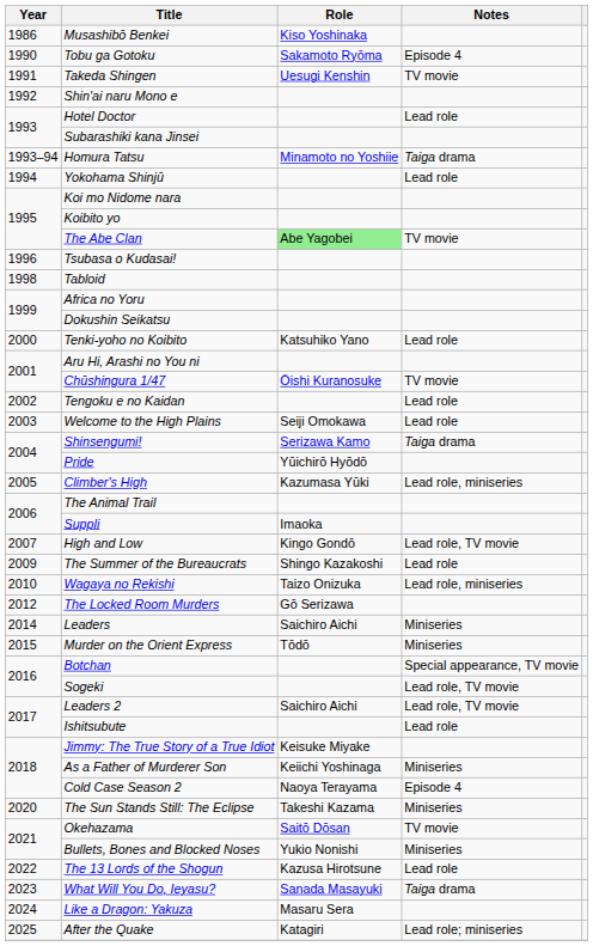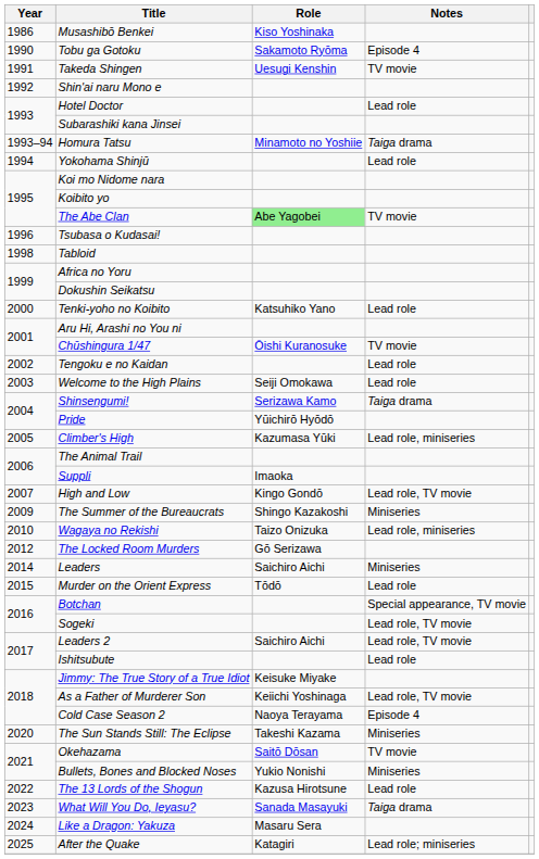The Summer of the Bureaucrats | Notes: Lead role -> Miniseries
Murder on the Orient Express | Notes: Miniseries -> Lead role
As a Father of Murderer Son | Notes: Miniseries -> Lead role, TV movie
